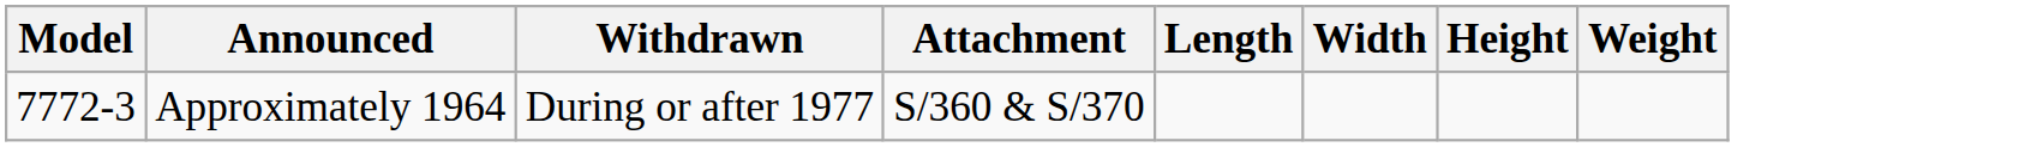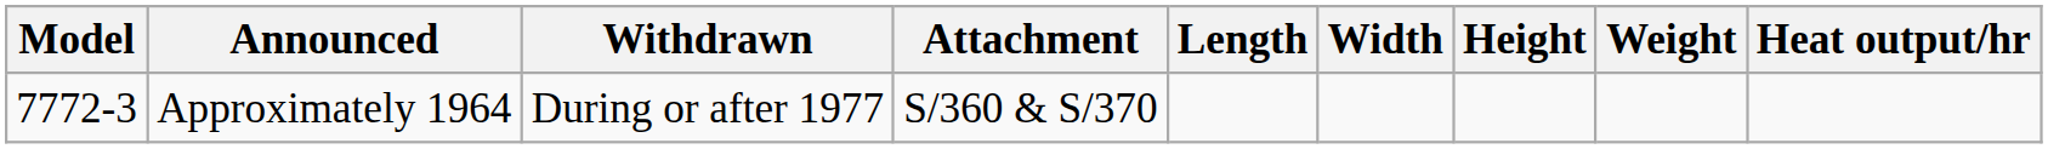+ column: Heat output/hr
